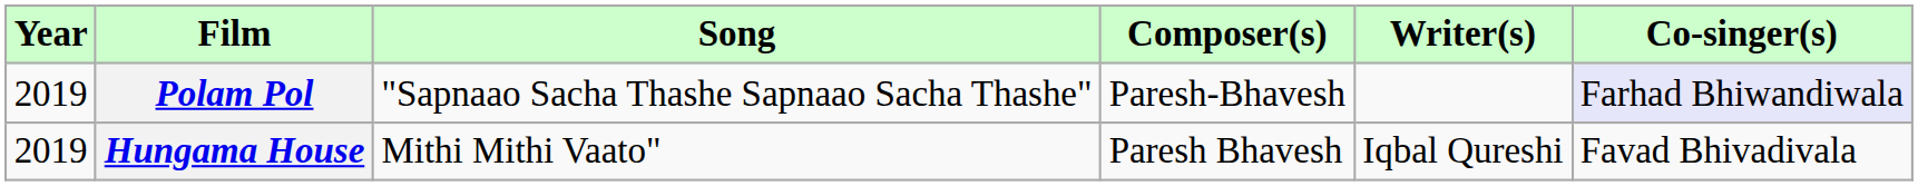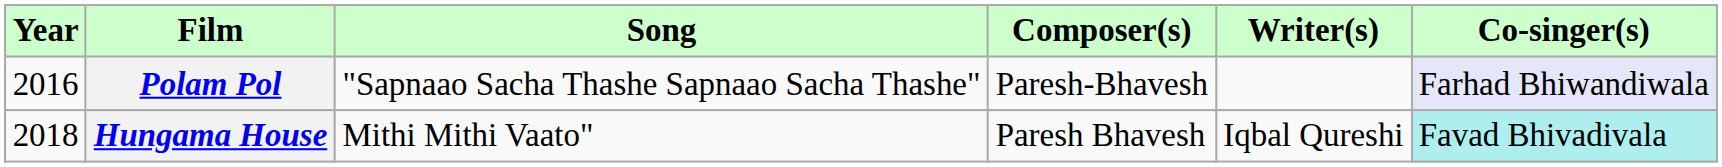Polam Pol | Year: 2019 -> 2016
Hungama House | Year: 2019 -> 2018
Hungama House | Co-singer(s): no background -> paleturquoise background
